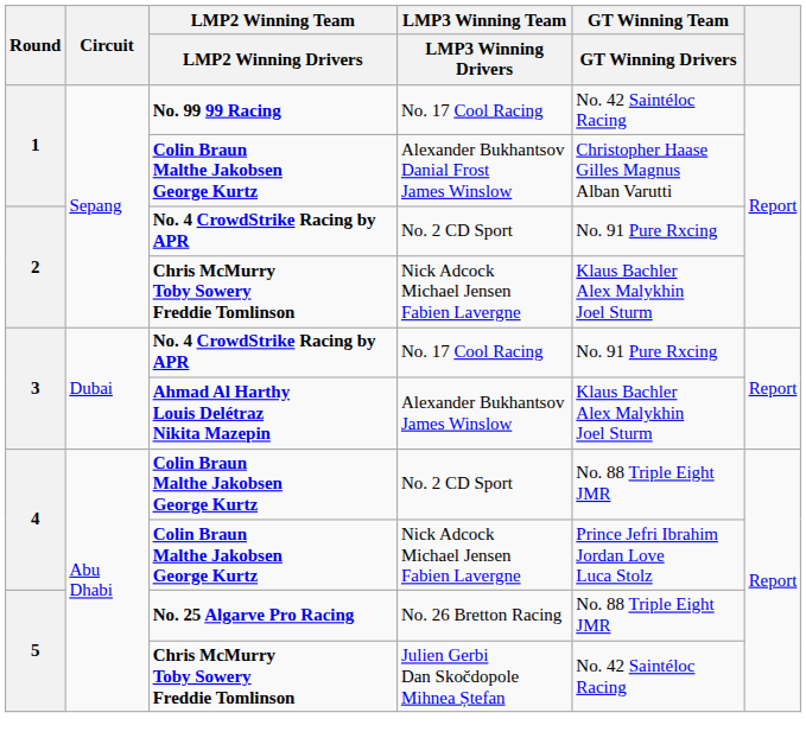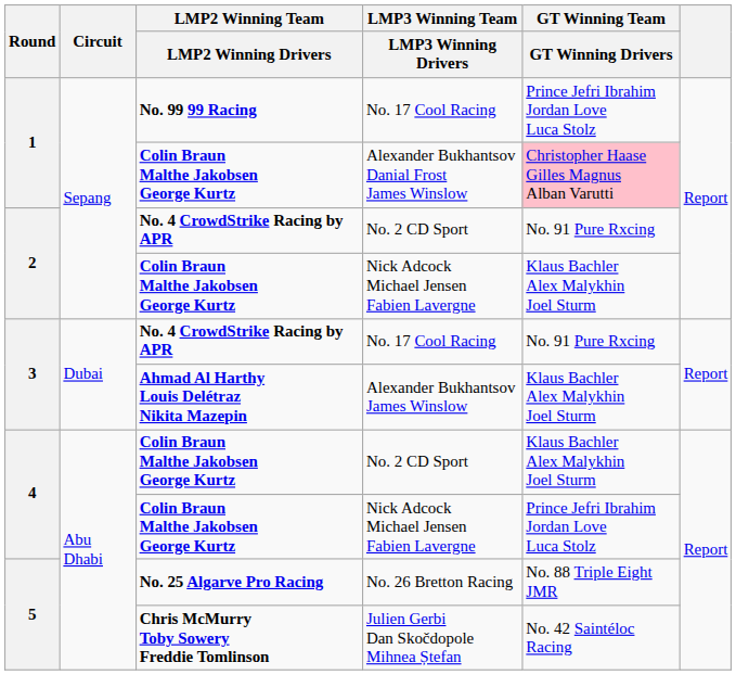1 / No. 17 Cool Racing | GT Winning Team / GT Winning Drivers: No. 42 Saintéloc Racing -> Prince Jefri Ibrahim Jordan Love Luca Stolz
Alexander Bukhantsov Danial Frost James Winslow | GT Winning Team / GT Winning Drivers: no background -> pink background
2 / Nick Adcock Michael Jensen Fabien Lavergne | LMP2 Winning Team / LMP2 Winning Drivers: Chris McMurry Toby Sowery Freddie Tomlinson -> Colin Braun Malthe Jakobsen George Kurtz
4 / No. 2 CD Sport | GT Winning Team / GT Winning Drivers: No. 88 Triple Eight JMR -> Klaus Bachler Alex Malykhin Joel Sturm
